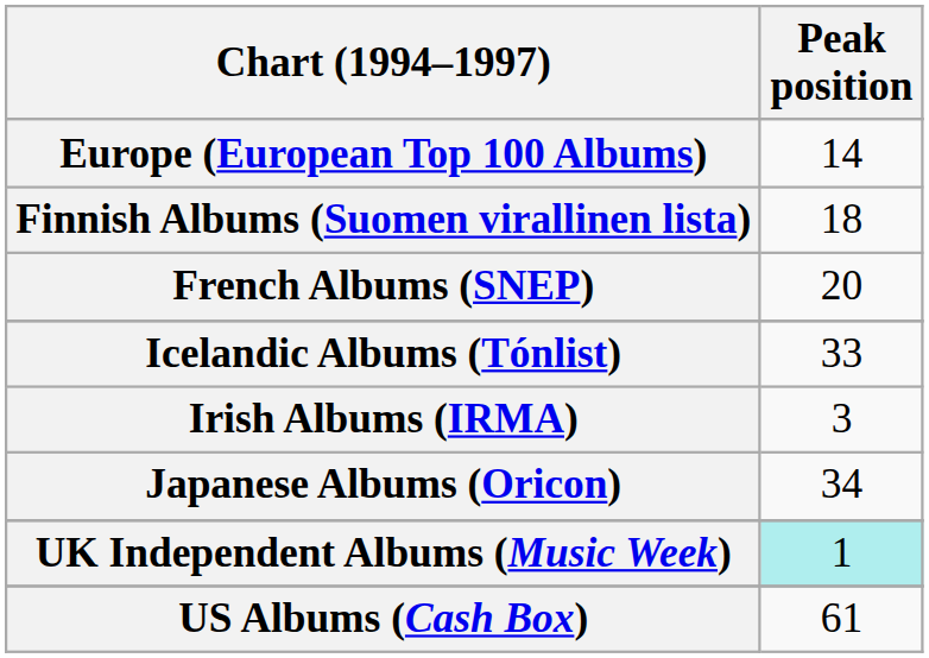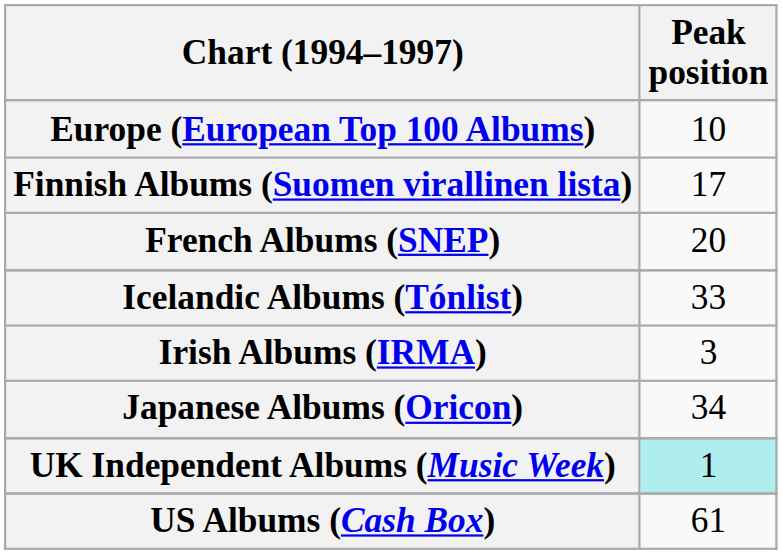Europe (European Top 100 Albums) | Peak position: 14 -> 10
Finnish Albums (Suomen virallinen lista) | Peak position: 18 -> 17
